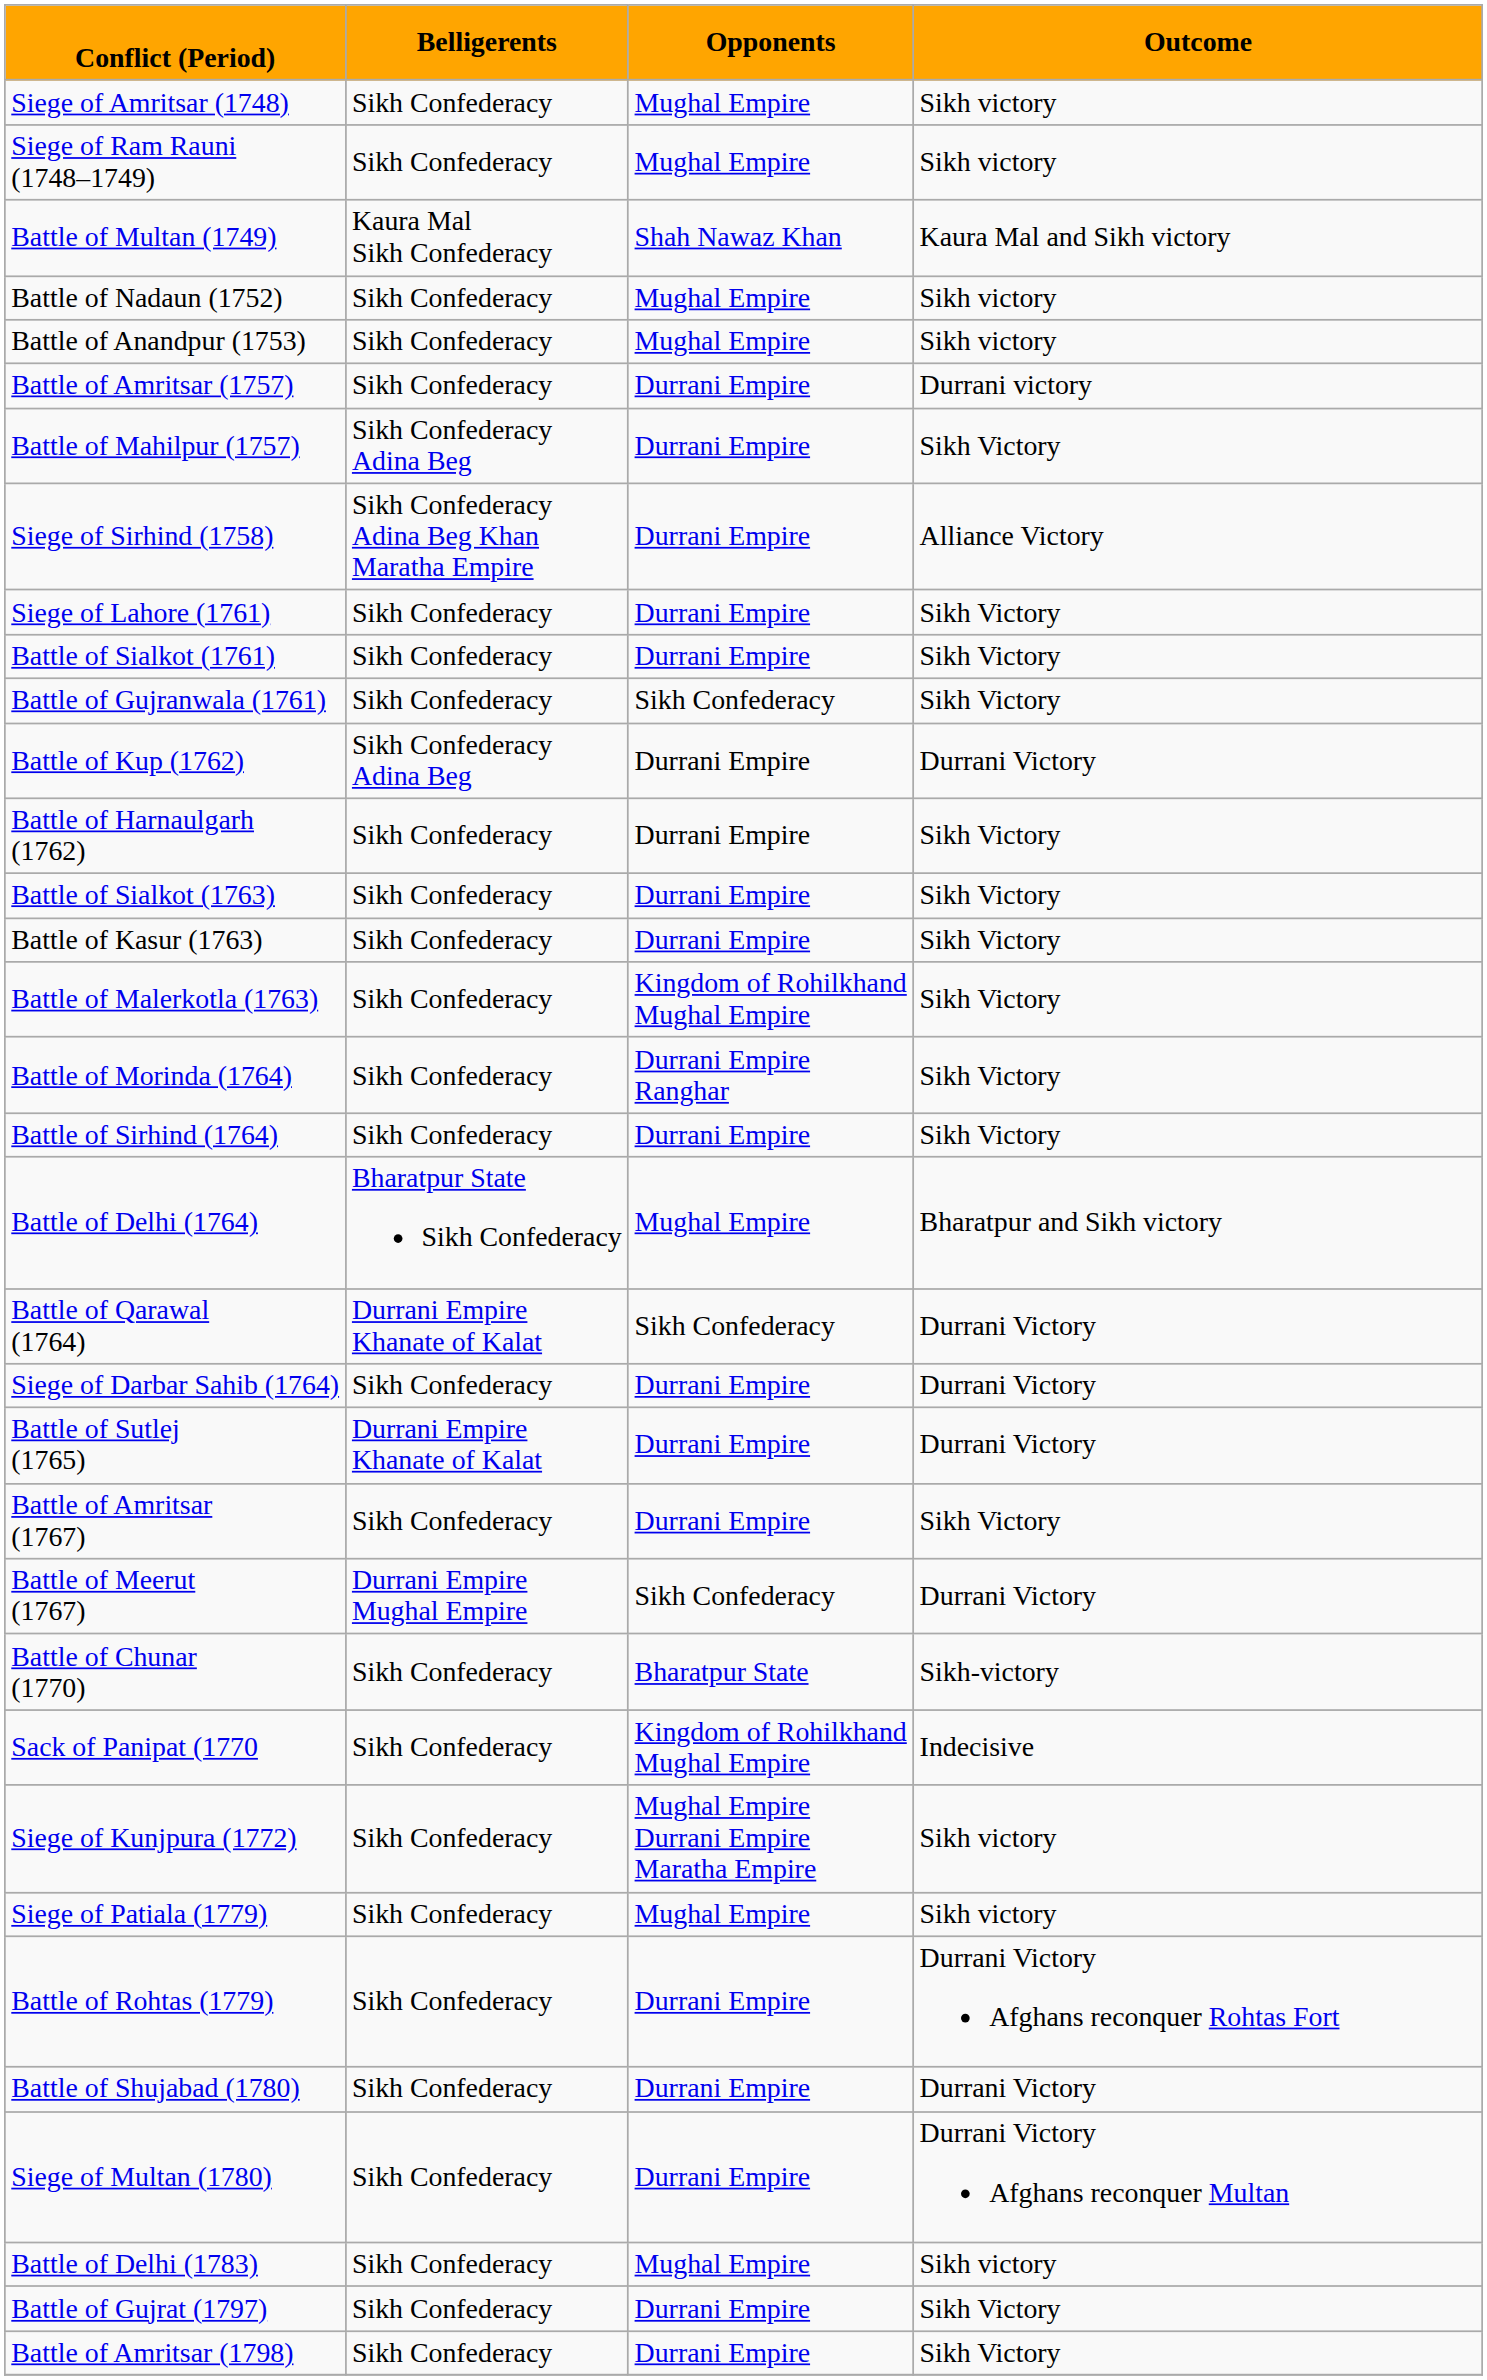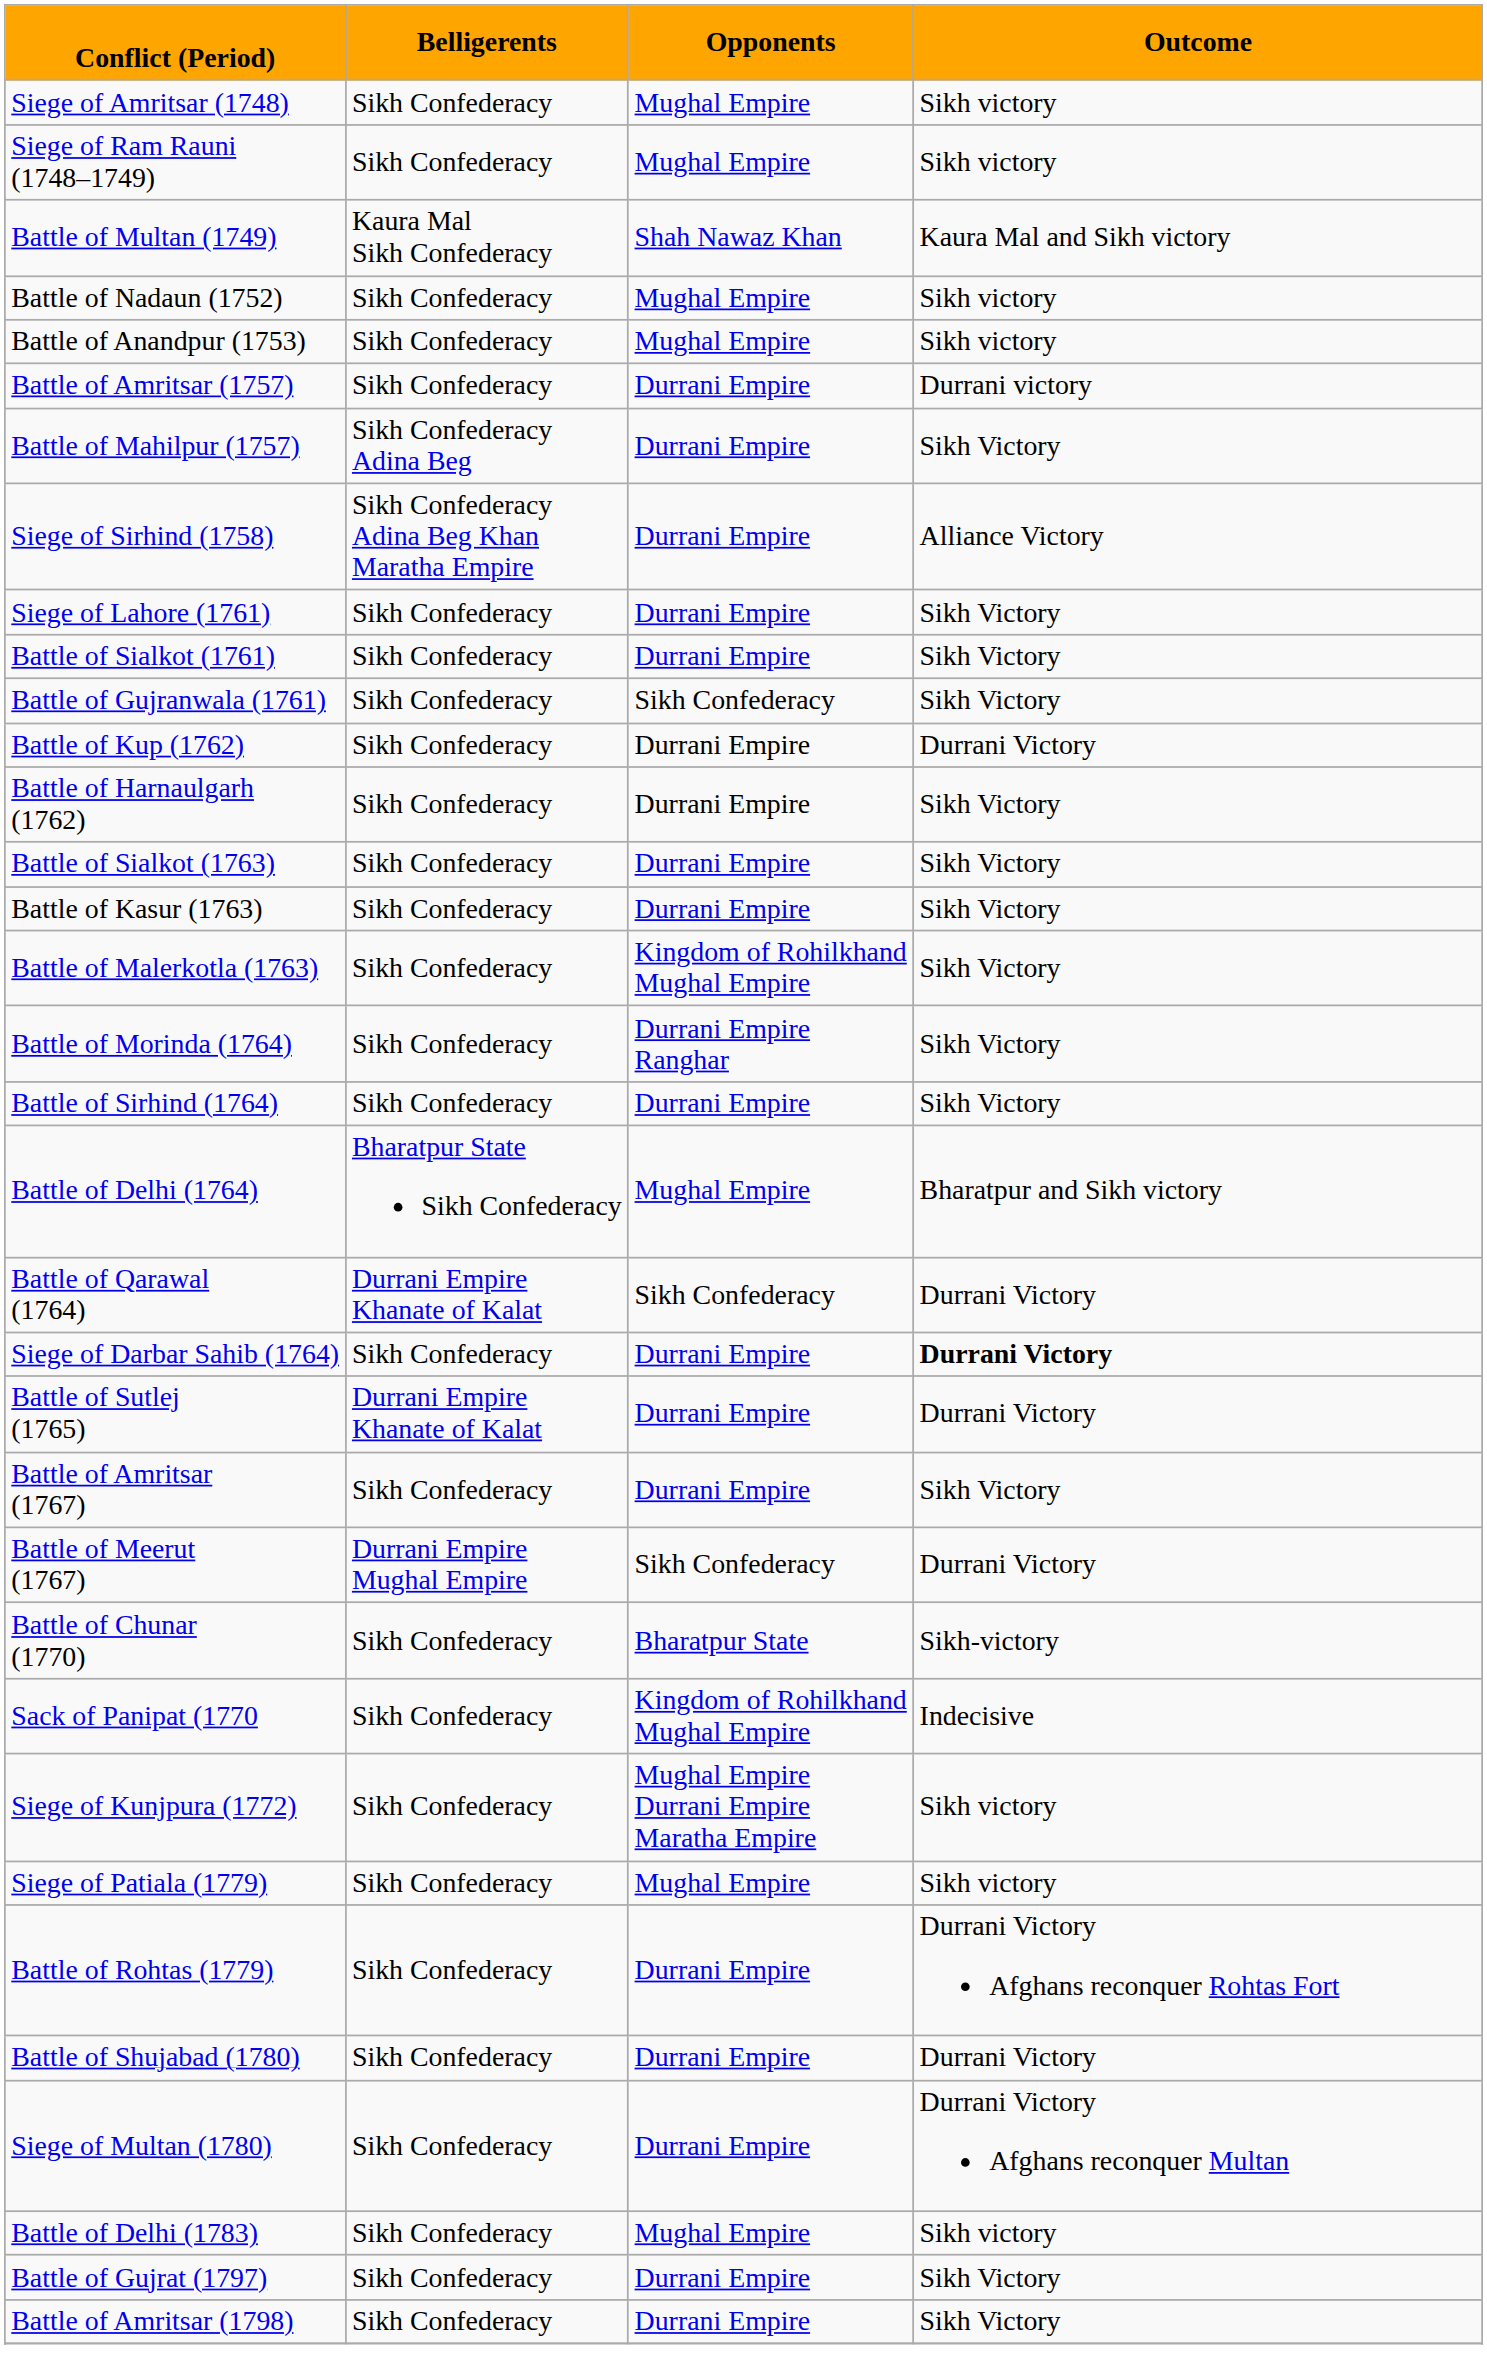Battle of Kup (1762) | Belligerents: Sikh Confederacy Adina Beg -> Sikh Confederacy
Siege of Darbar Sahib (1764) | Outcome: normal -> bold
